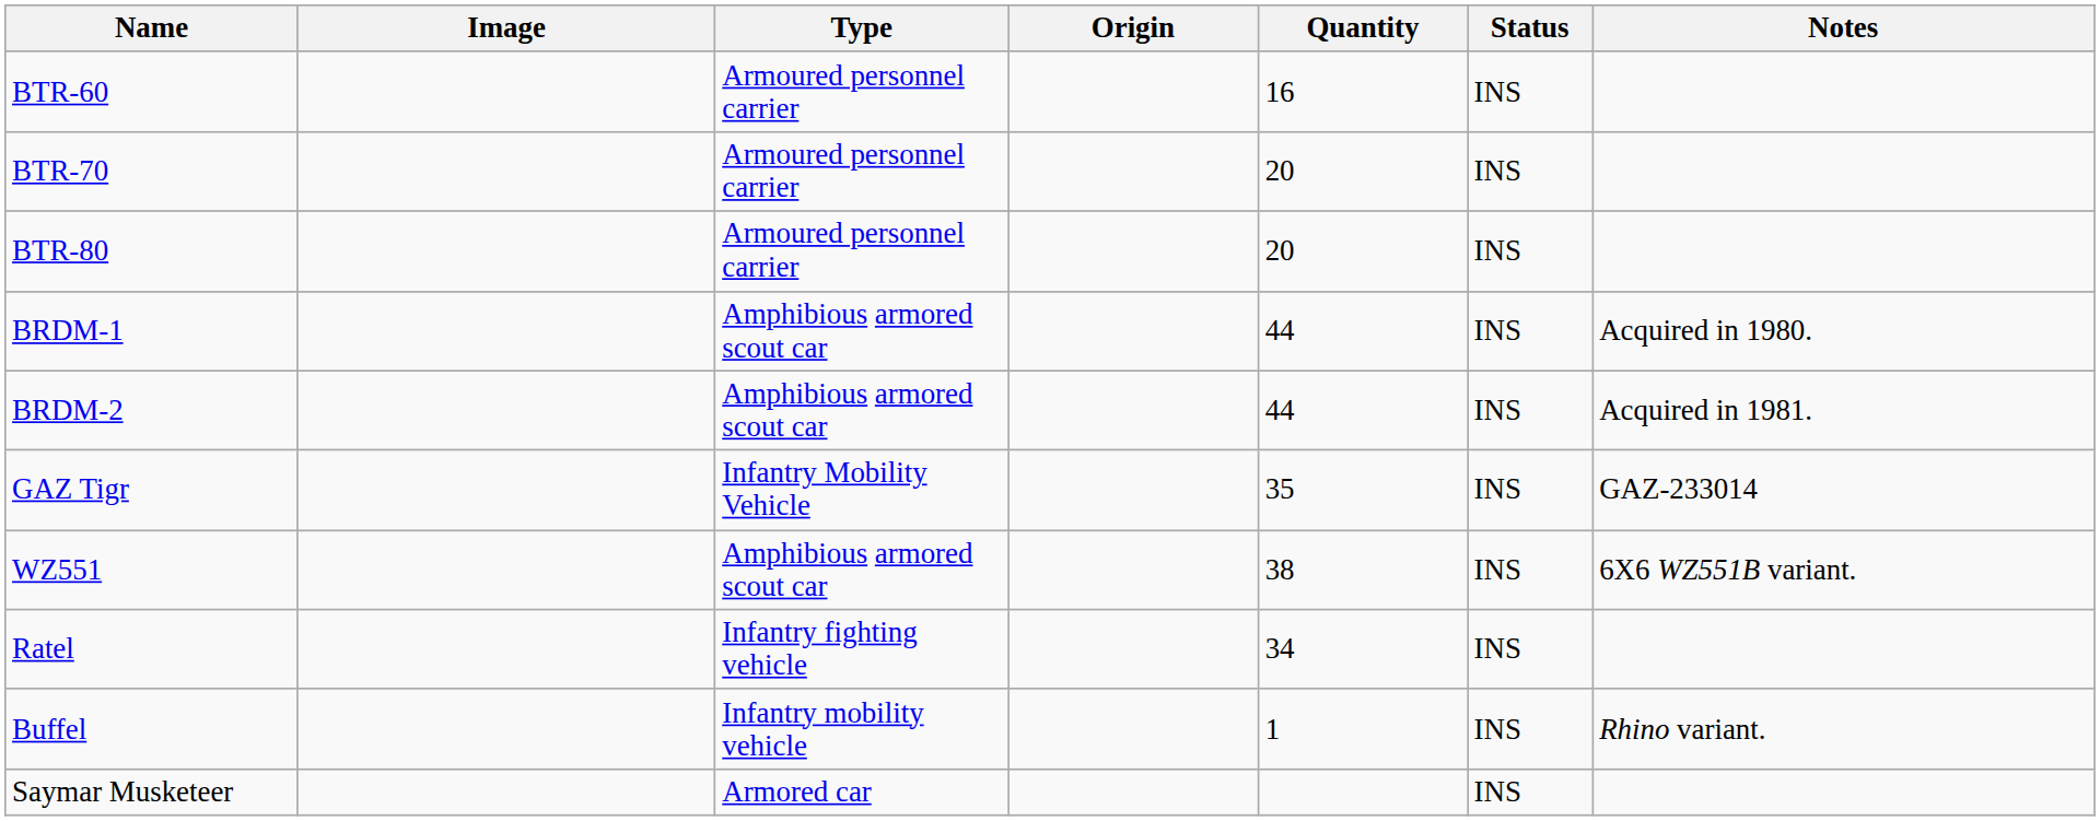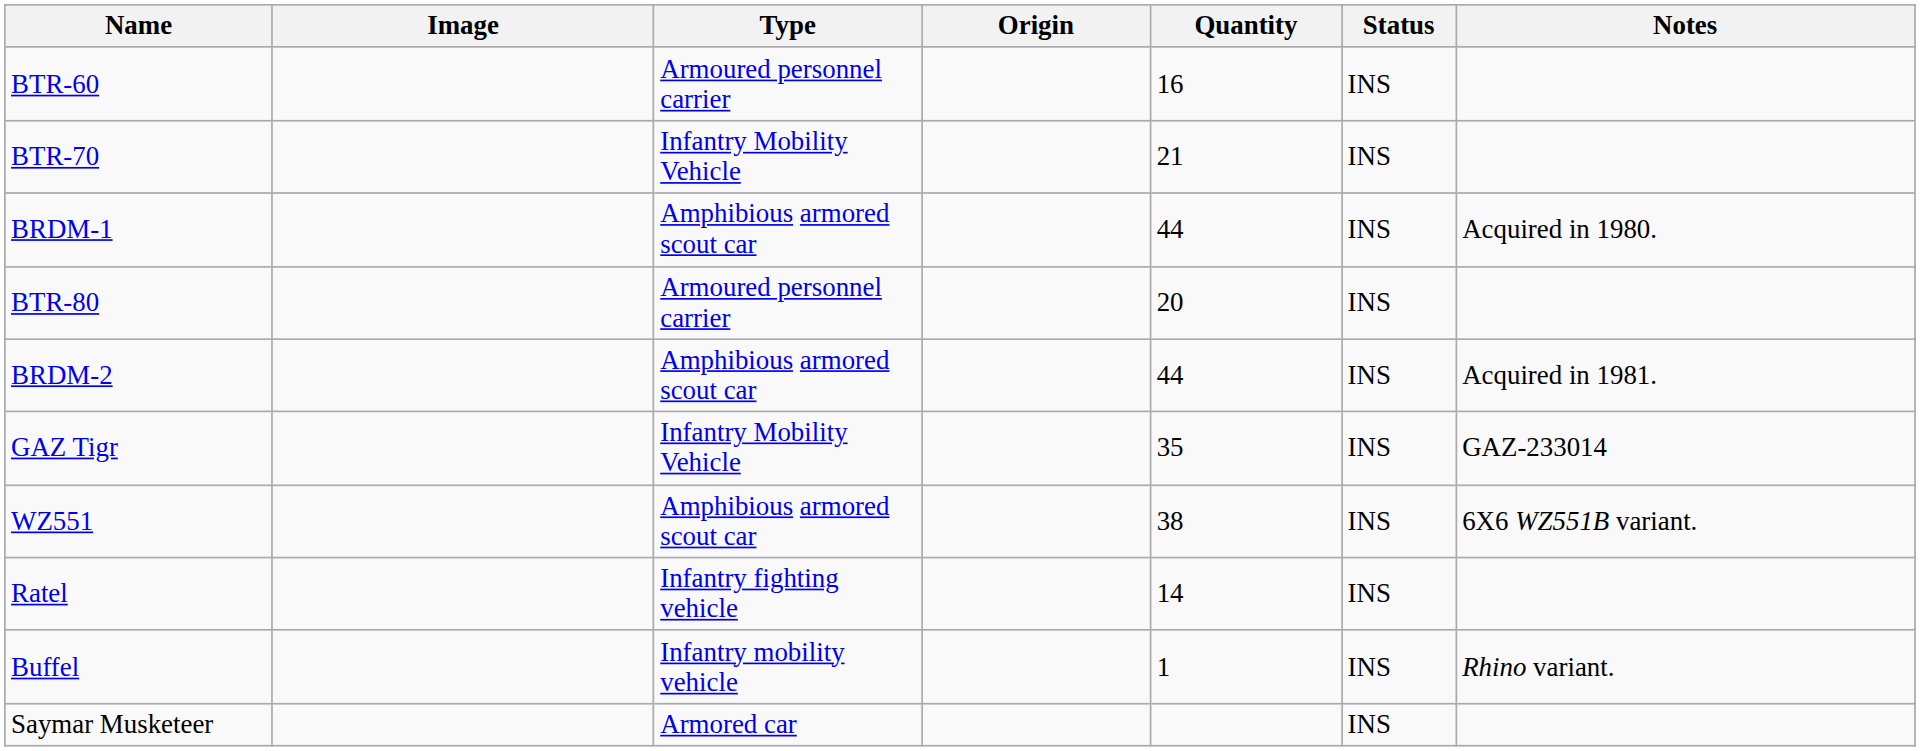BTR-70 | Type: Armoured personnel carrier -> Infantry Mobility Vehicle
BTR-70 | Quantity: 20 -> 21
rows swapped: BTR-80 <-> BRDM-1
Ratel | Quantity: 34 -> 14
